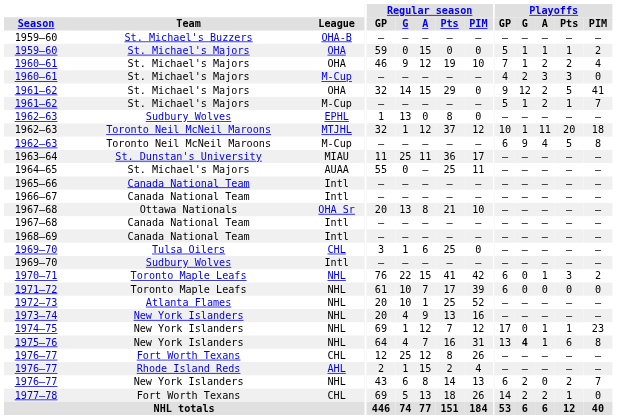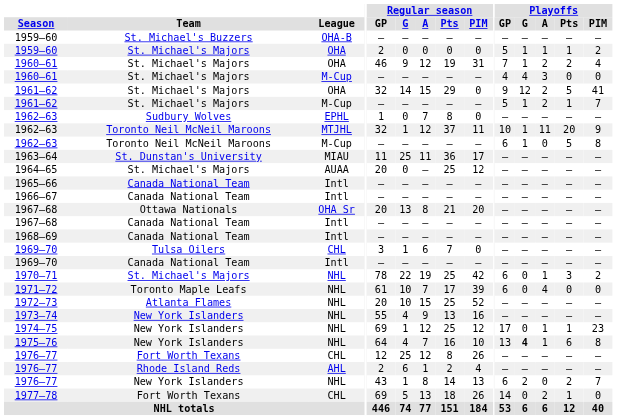1959–60 / OHA | Regular season / GP: 59 -> 2
1959–60 / OHA | Regular season / A: 15 -> 0
1960–61 / OHA | Regular season / PIM: 10 -> 31
1960–61 / M-Cup | Playoffs / G: 2 -> 4
1960–61 / M-Cup | Playoffs / Pts: 3 -> 0
1962–63 / EPHL | Regular season / G: 13 -> 0
1962–63 / EPHL | Regular season / A: 0 -> 7
1962–63 / MTJHL | Regular season / PIM: 12 -> 11
1962–63 / MTJHL | Playoffs / PIM: 18 -> 9
1962–63 / M-Cup | Playoffs / G: 9 -> 1
1962–63 / M-Cup | Playoffs / A: 4 -> 0
1964–65 | Regular season / GP: 55 -> 20
1964–65 | Regular season / PIM: 11 -> 12
1967–68 / OHA Sr | Regular season / PIM: 10 -> 20
1969–70 / CHL | Regular season / Pts: 25 -> 7
1969–70 / Intl | Team: Sudbury Wolves -> Canada National Team
1970–71 | Team: Toronto Maple Leafs -> St. Michael's Majors
1970–71 | Regular season / GP: 76 -> 78
1970–71 | Regular season / A: 15 -> 19
1970–71 | Regular season / Pts: 41 -> 25
1971–72 | Playoffs / A: 0 -> 4
1972–73 | Regular season / A: 1 -> 15
1973–74 | Regular season / GP: 20 -> 55
1974–75 | Regular season / Pts: 7 -> 25
1975–76 | Regular season / PIM: 31 -> 10
1976–77 / AHL | Regular season / G: 1 -> 6
1976–77 / AHL | Regular season / A: 15 -> 1
1976–77 / NHL | Regular season / G: 6 -> 1
1977–78 | Playoffs / G: 2 -> 0
